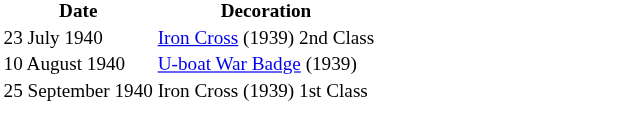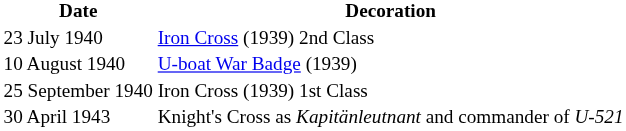+ row: 30 April 1943 | Knight's Cross as Kapitänleutnant and commander of U-521
